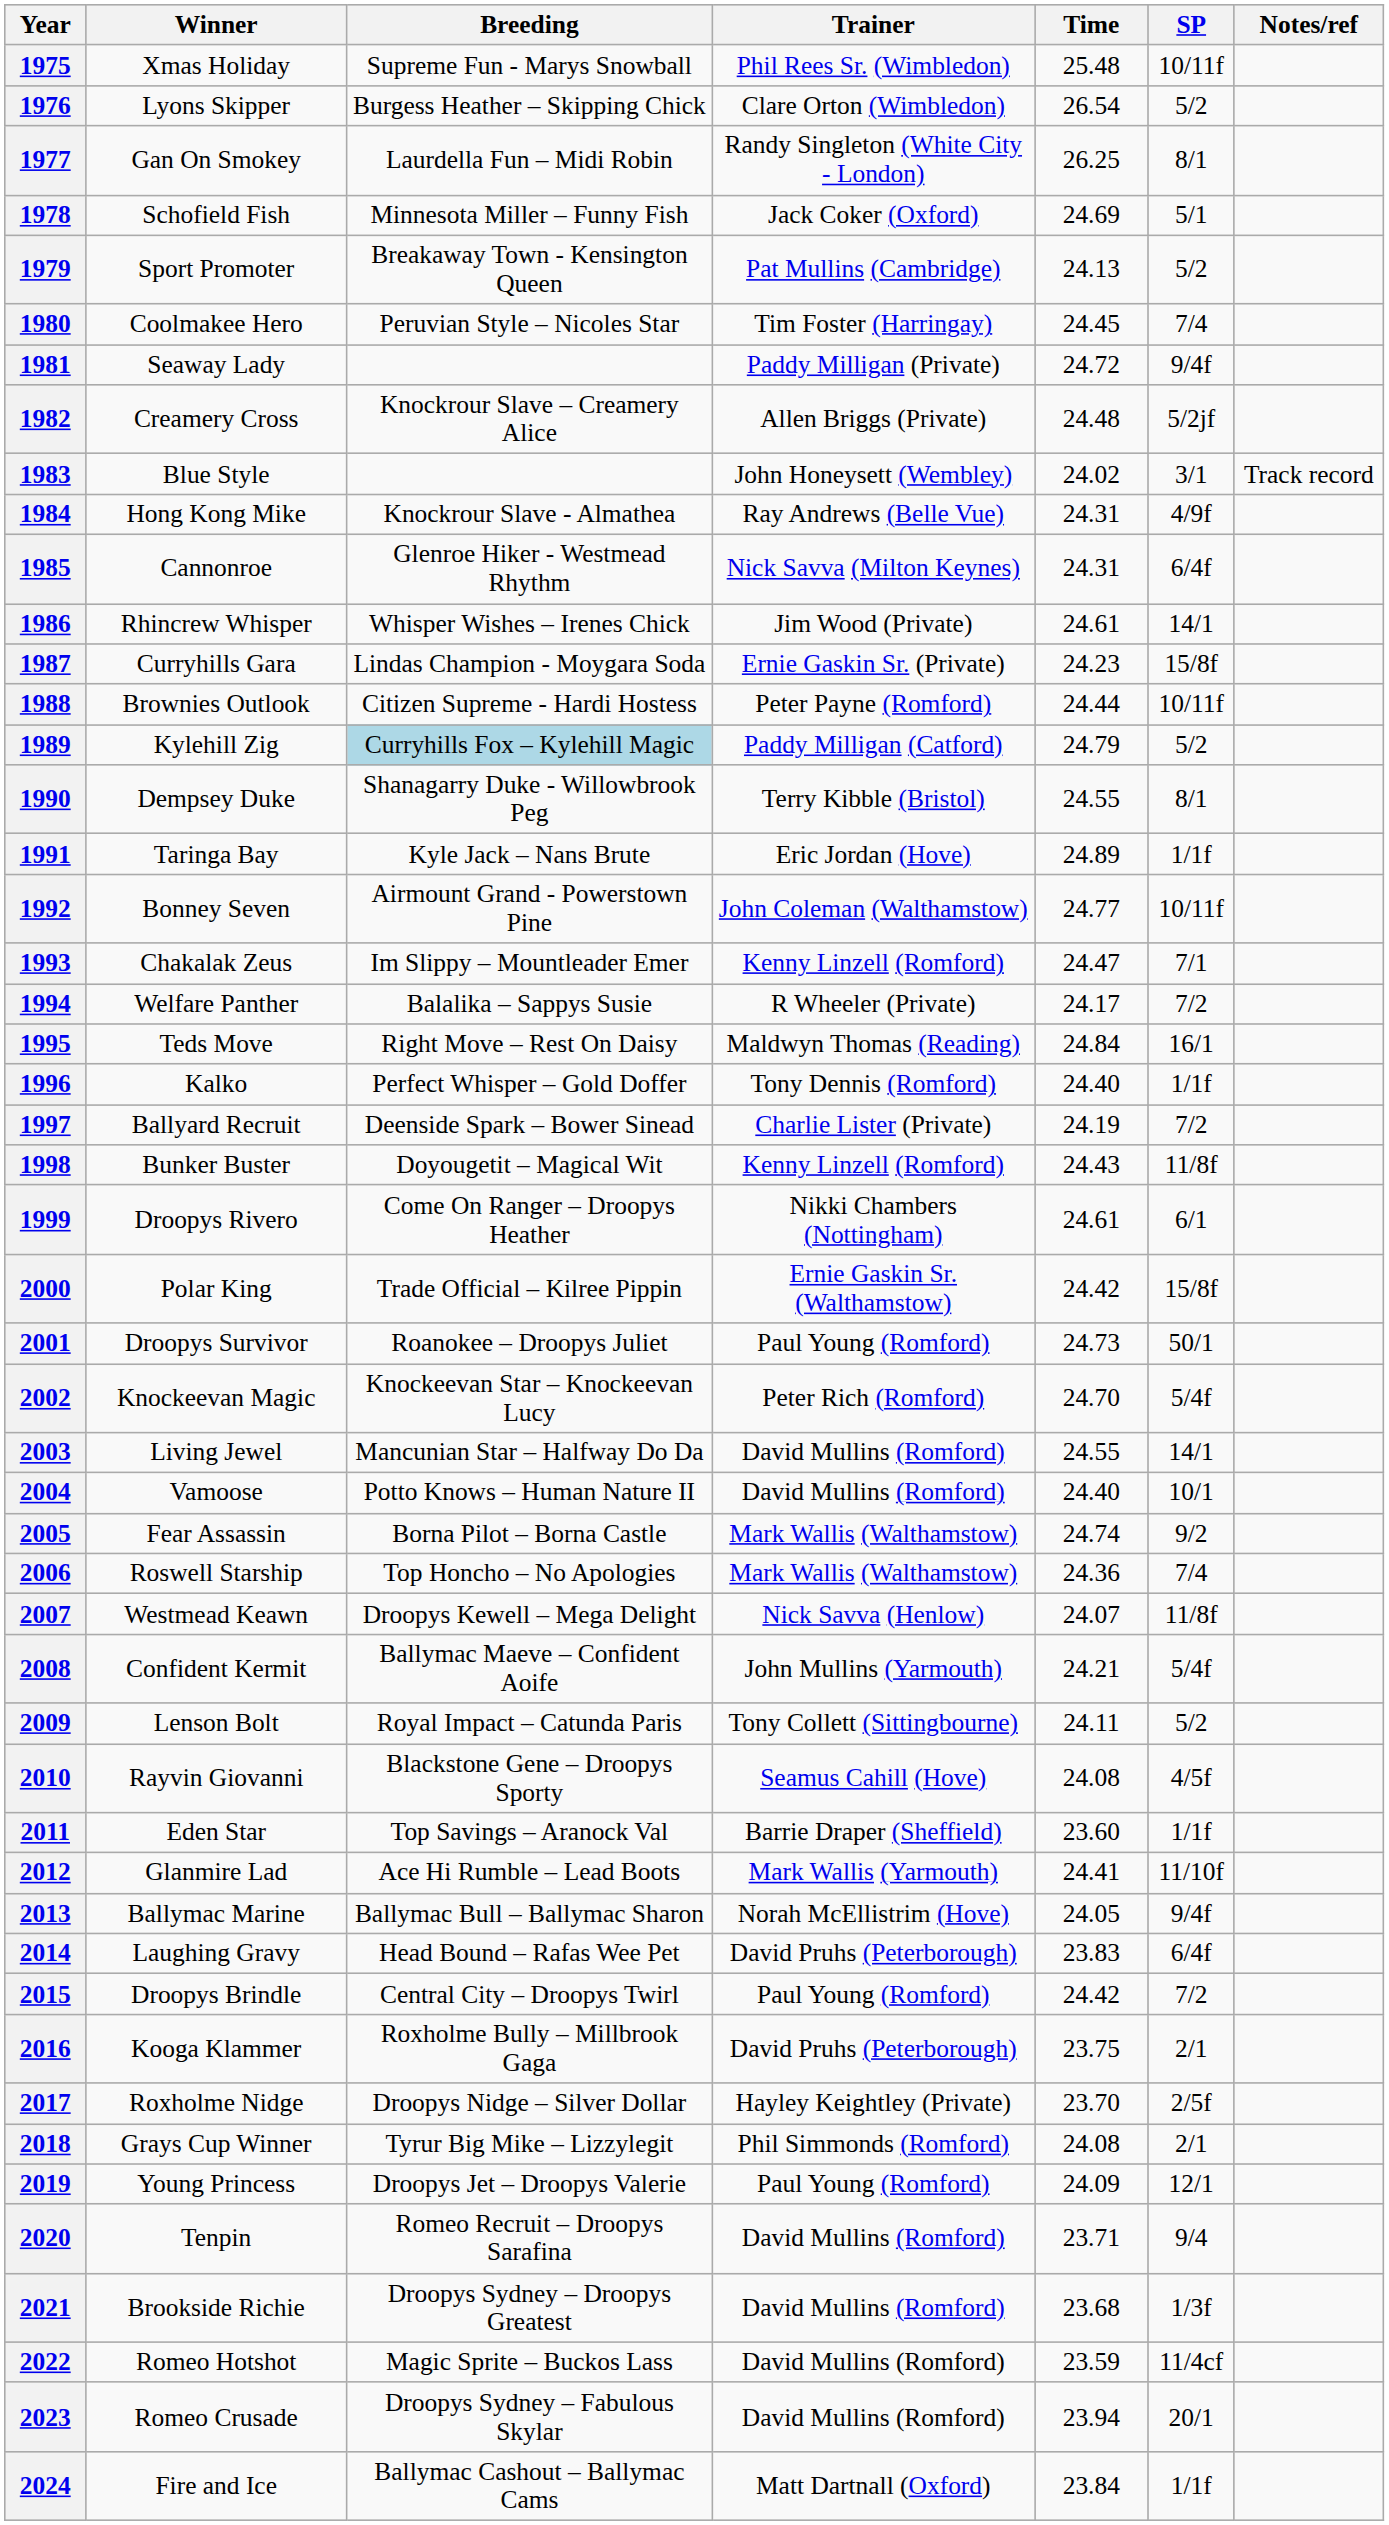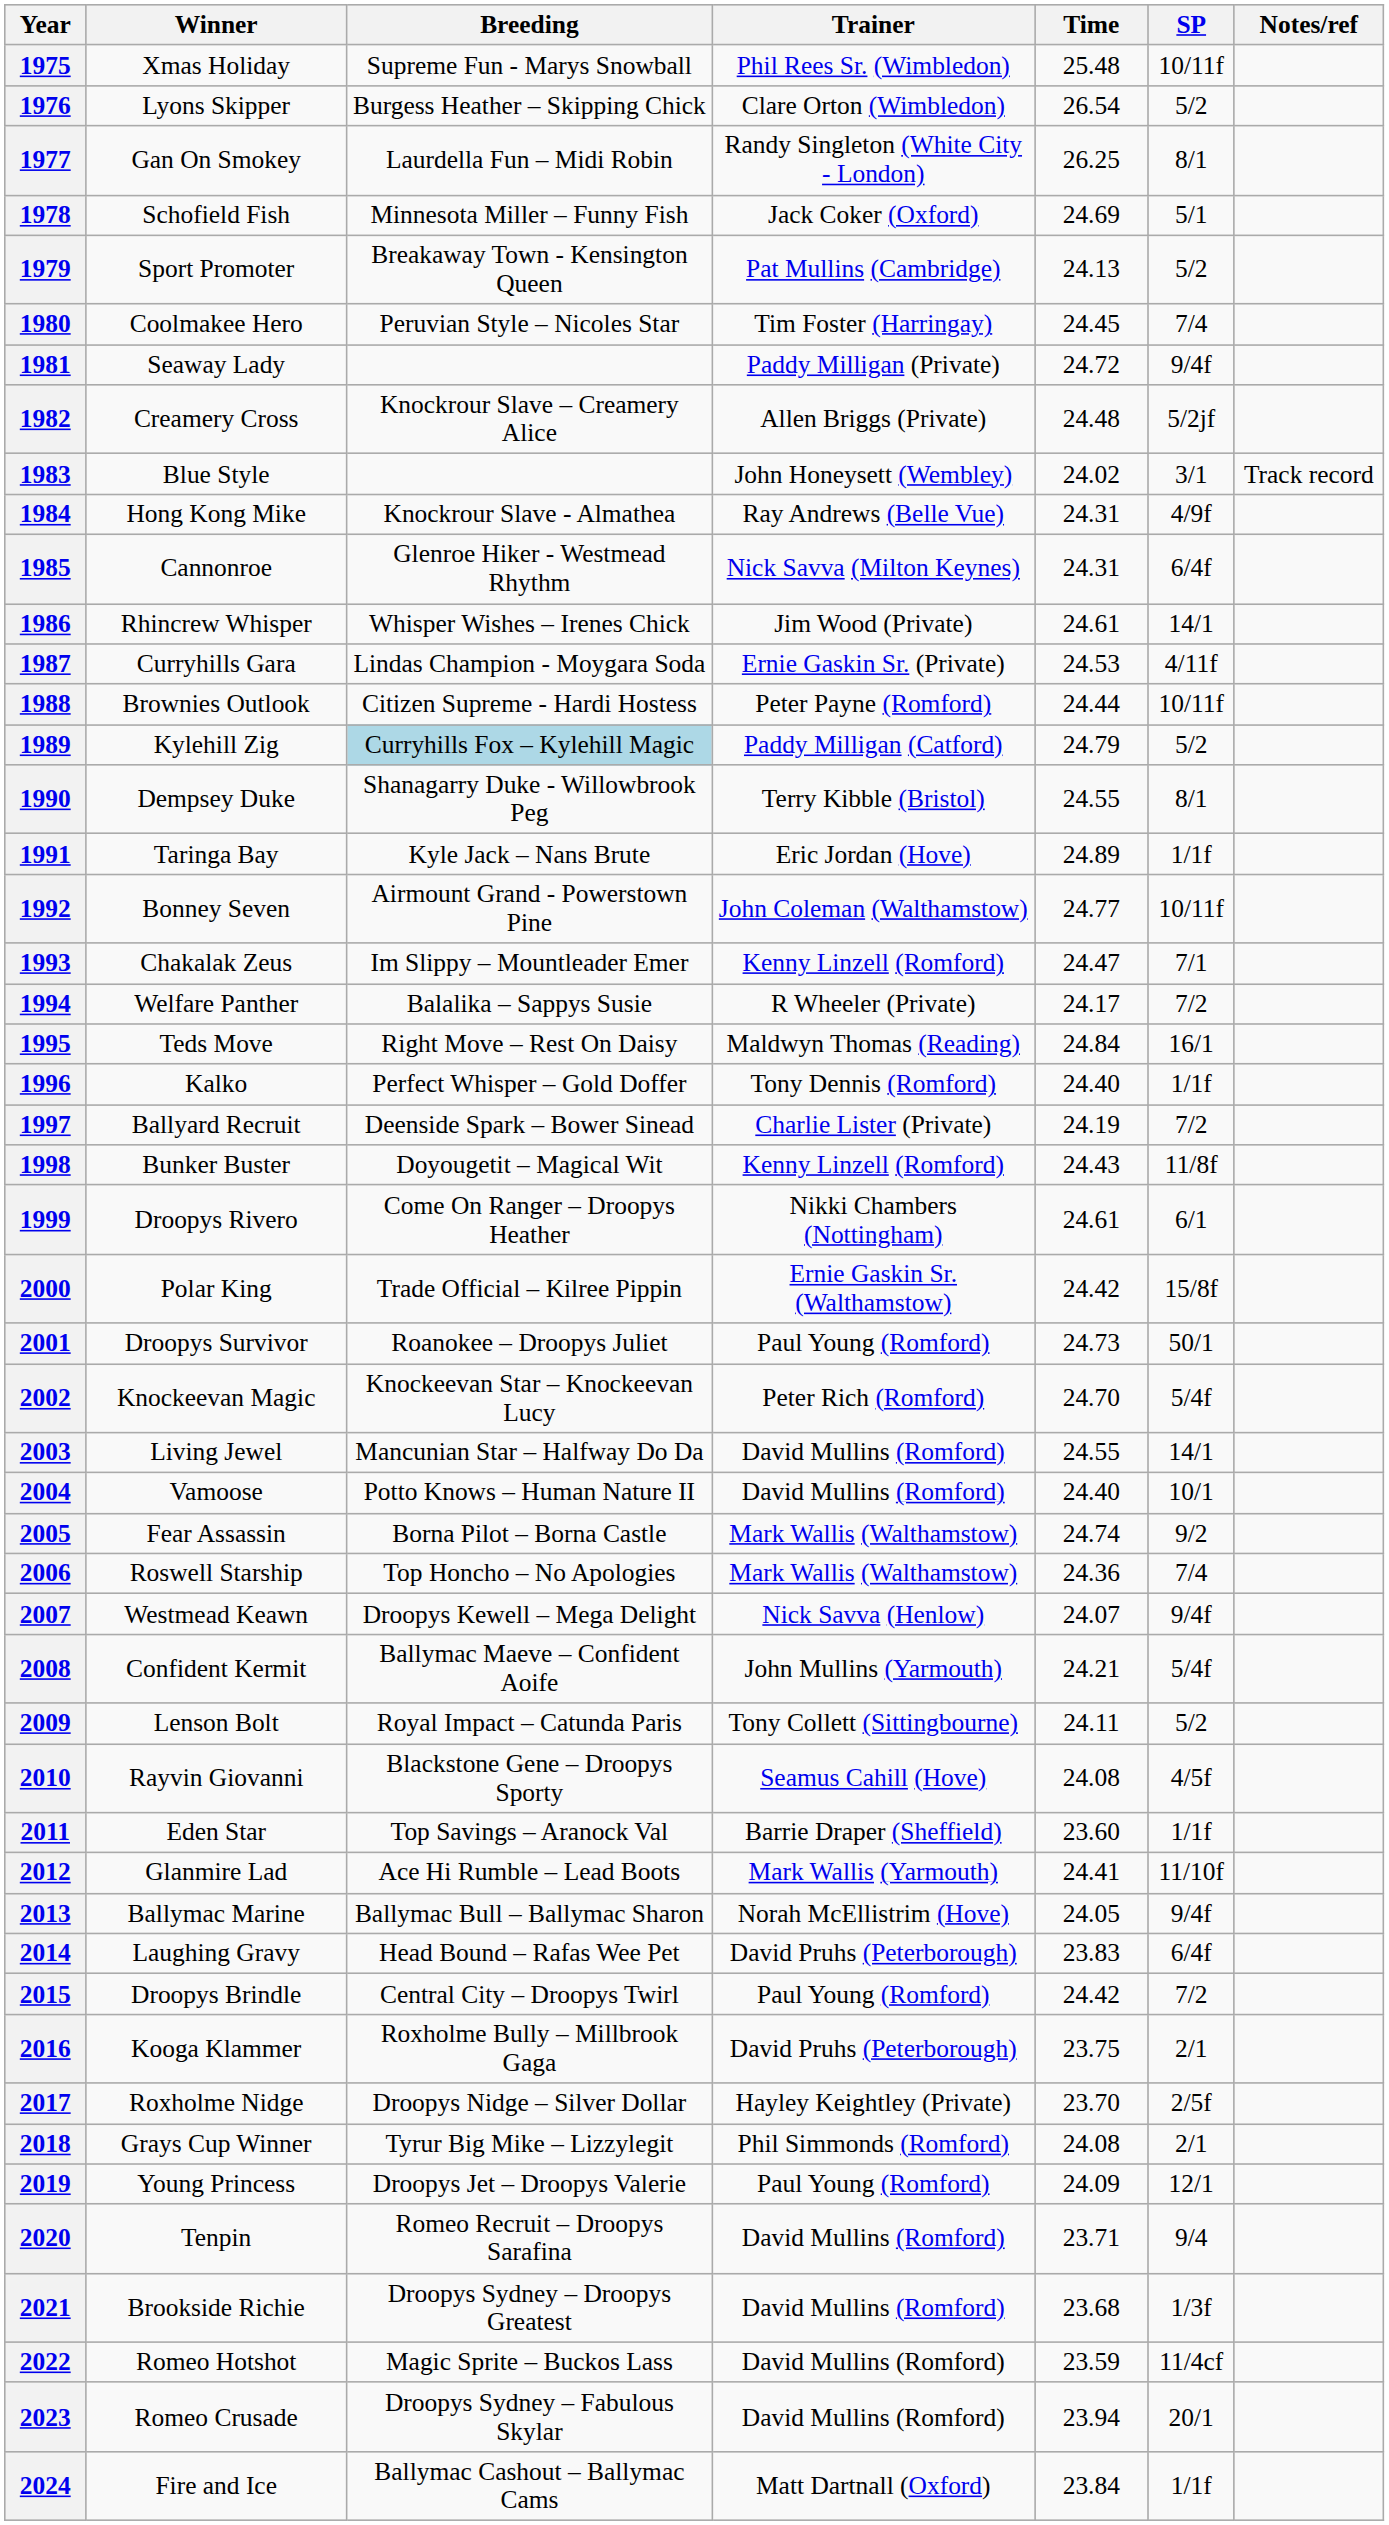1987 | Time: 24.23 -> 24.53
1987 | SP: 15/8f -> 4/11f
2007 | SP: 11/8f -> 9/4f
